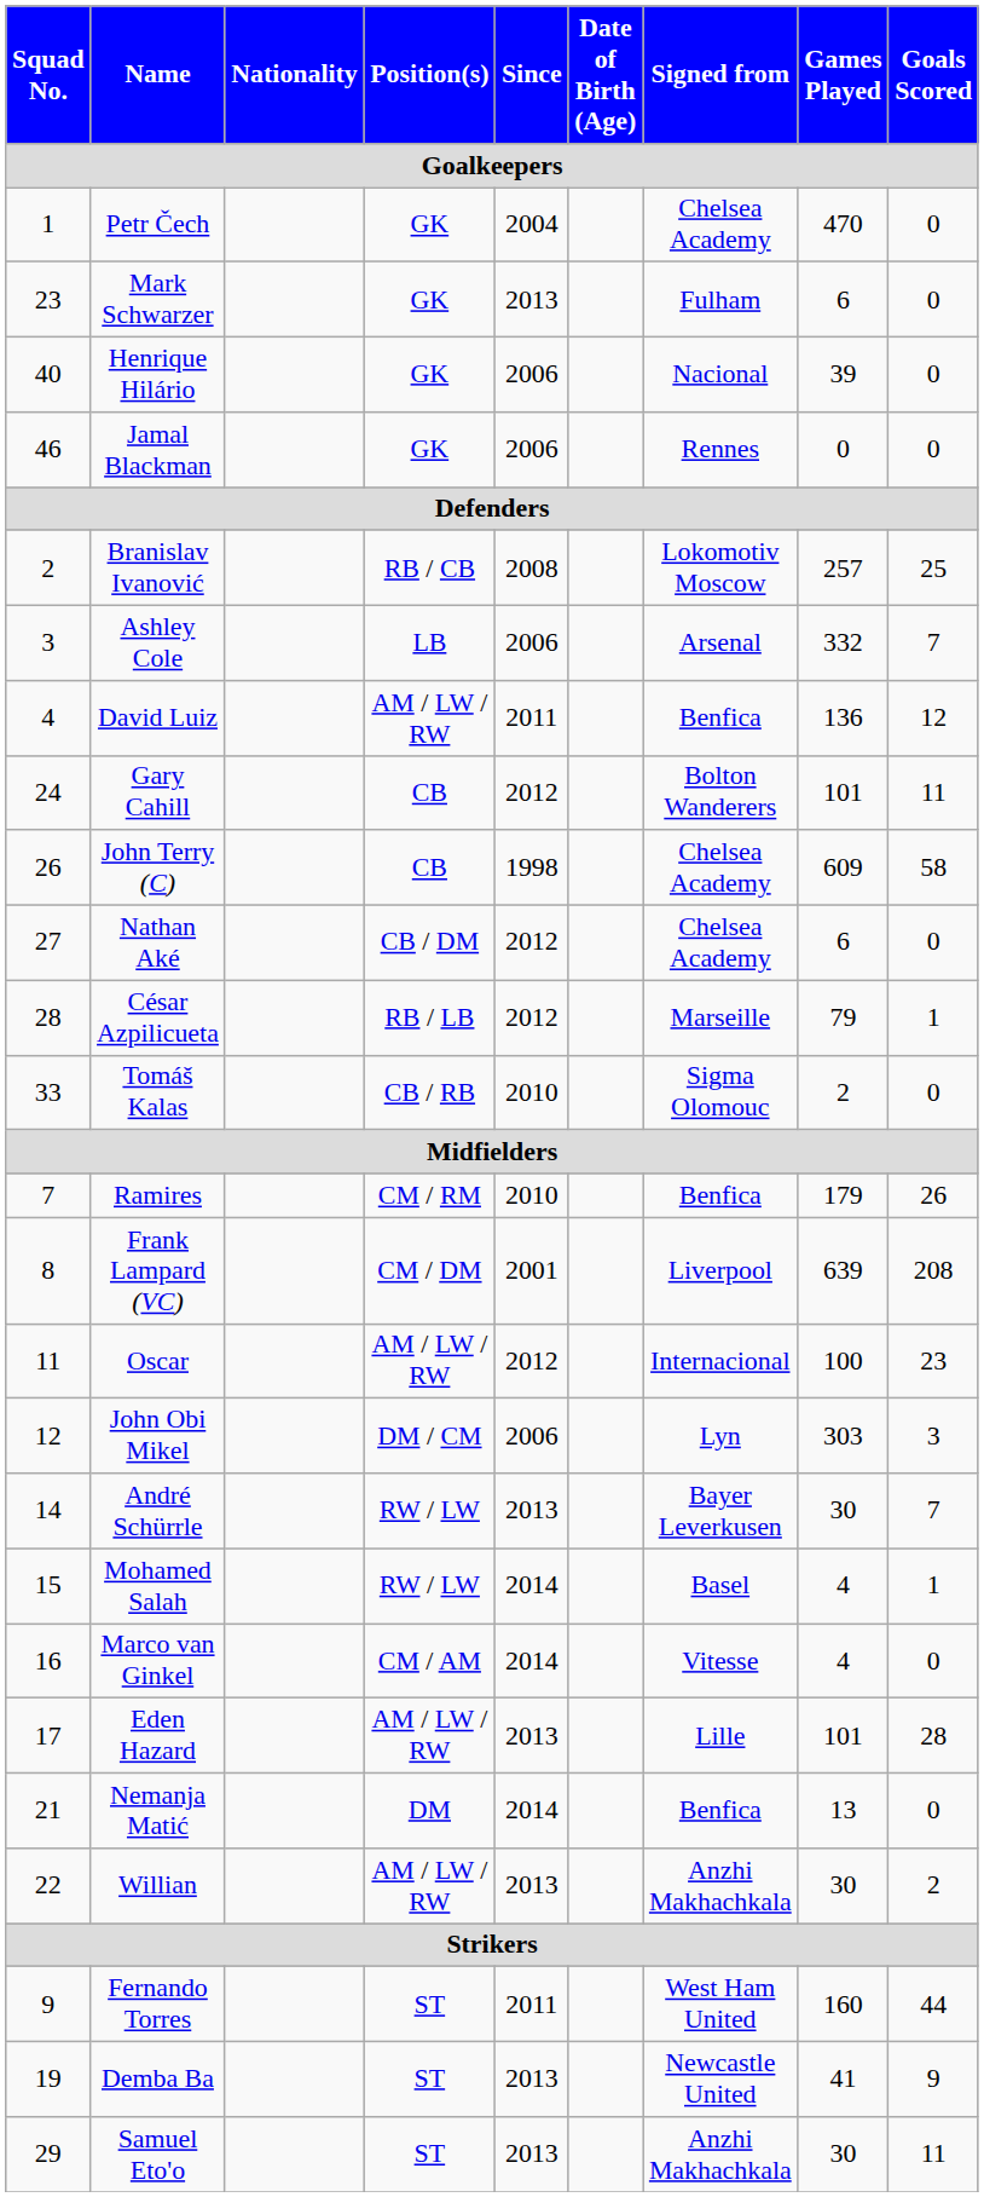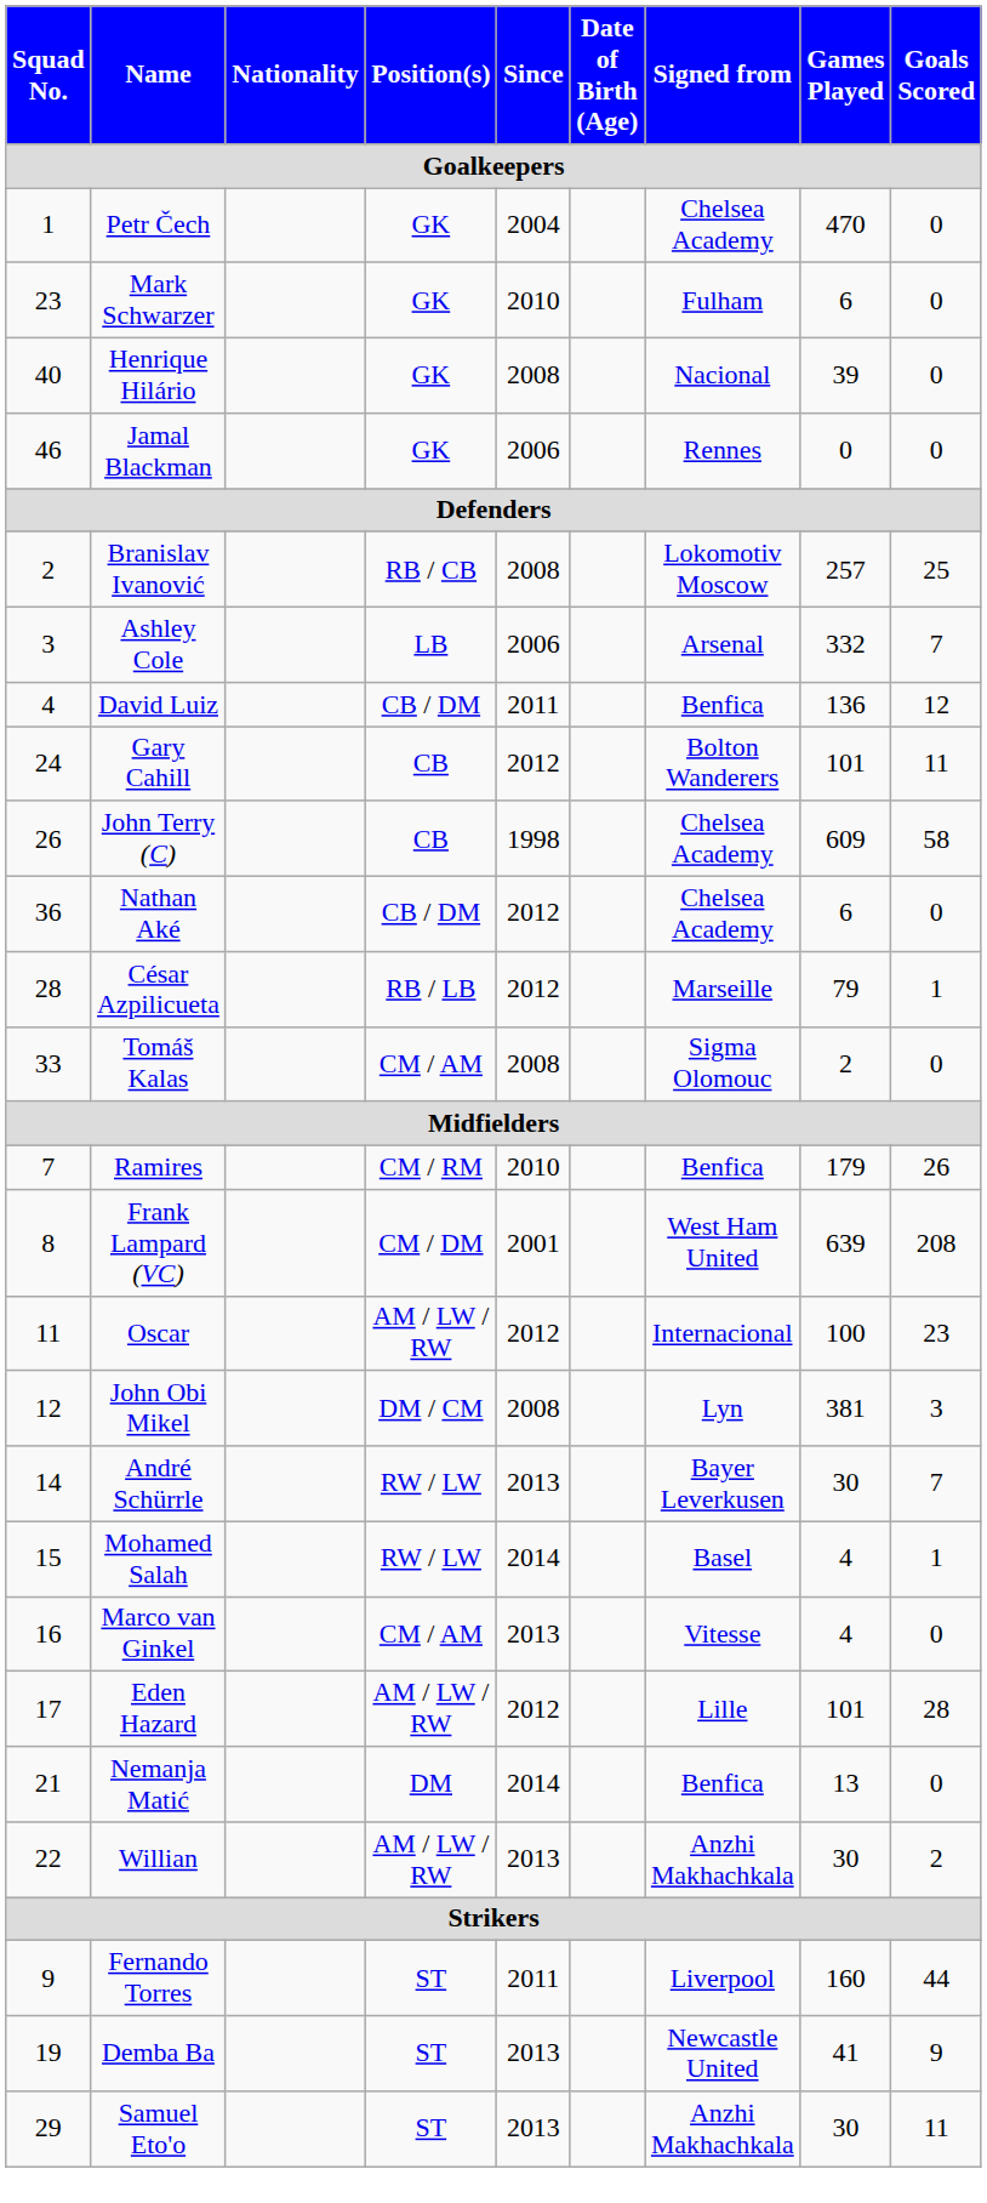Mark Schwarzer | Since / Goalkeepers: 2013 -> 2010
Henrique Hilário | Since / Goalkeepers: 2006 -> 2008
David Luiz | Position(s) / Goalkeepers: AM / LW / RW -> CB / DM
Nathan Aké | Squad No. / Goalkeepers: 27 -> 36
Tomáš Kalas | Position(s) / Goalkeepers: CB / RB -> CM / AM
Tomáš Kalas | Since / Goalkeepers: 2010 -> 2008
Frank Lampard (VC) | Signed from / Goalkeepers: Liverpool -> West Ham United
John Obi Mikel | Since / Goalkeepers: 2006 -> 2008
John Obi Mikel | Games Played / Goalkeepers: 303 -> 381
Marco van Ginkel | Since / Goalkeepers: 2014 -> 2013
Eden Hazard | Since / Goalkeepers: 2013 -> 2012
Fernando Torres | Signed from / Goalkeepers: West Ham United -> Liverpool
